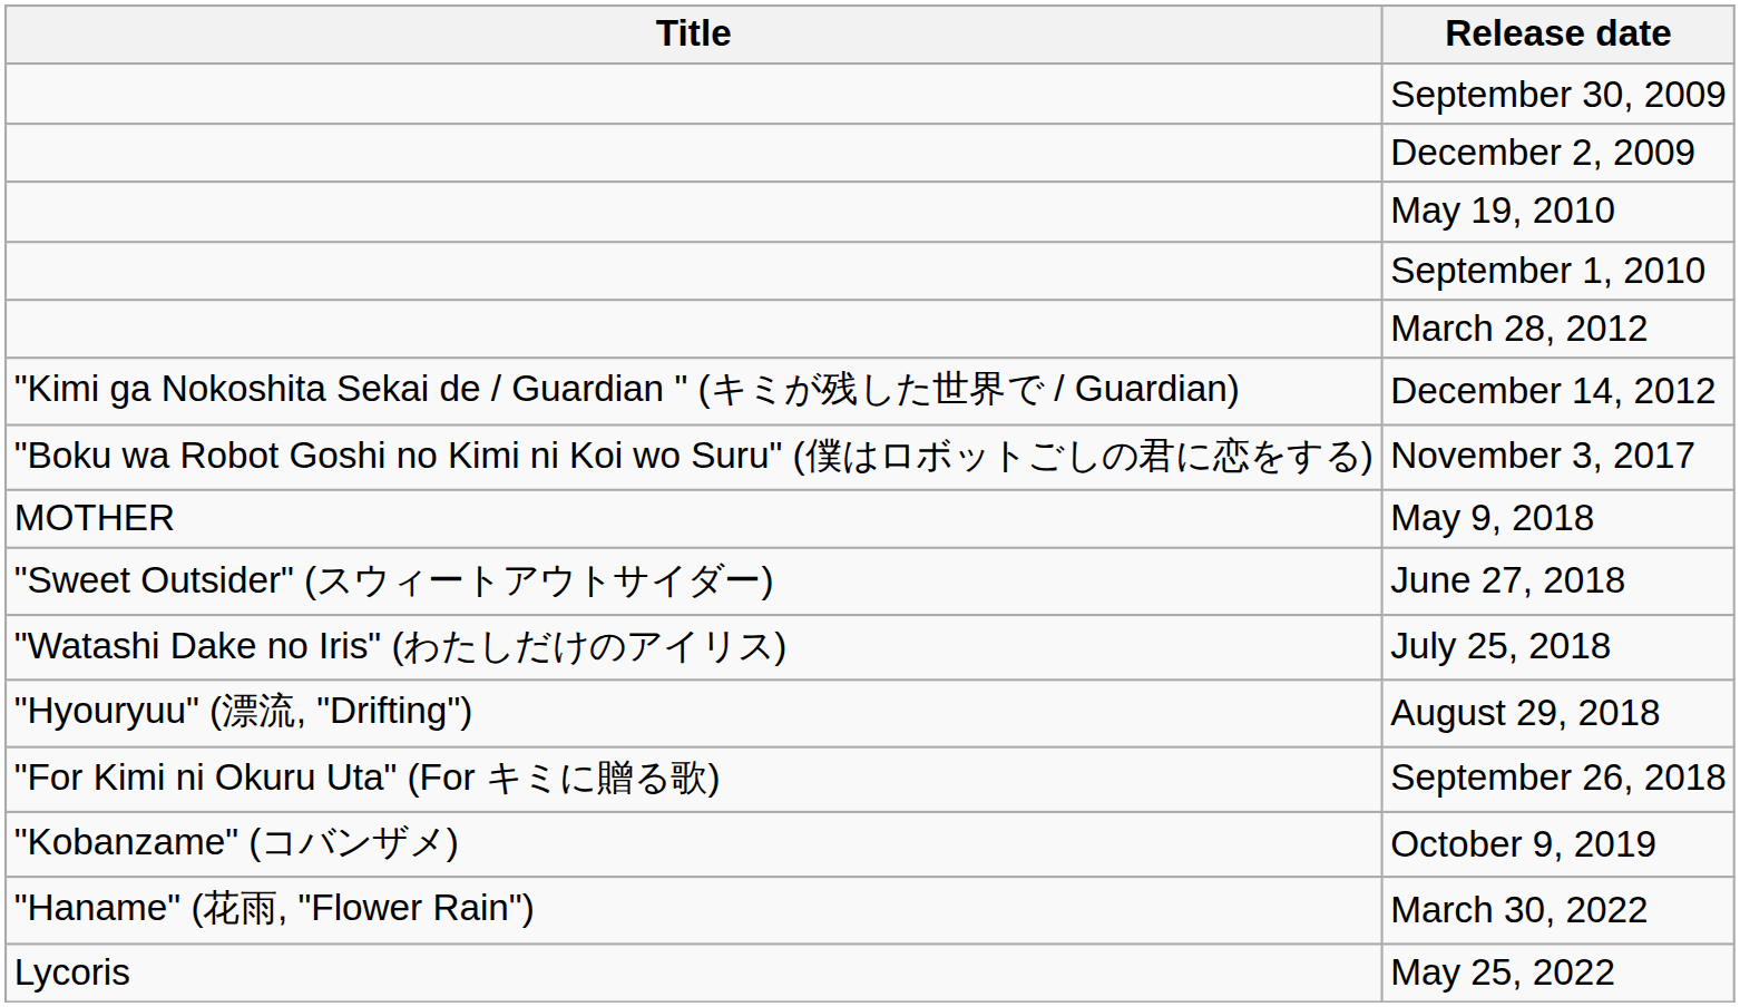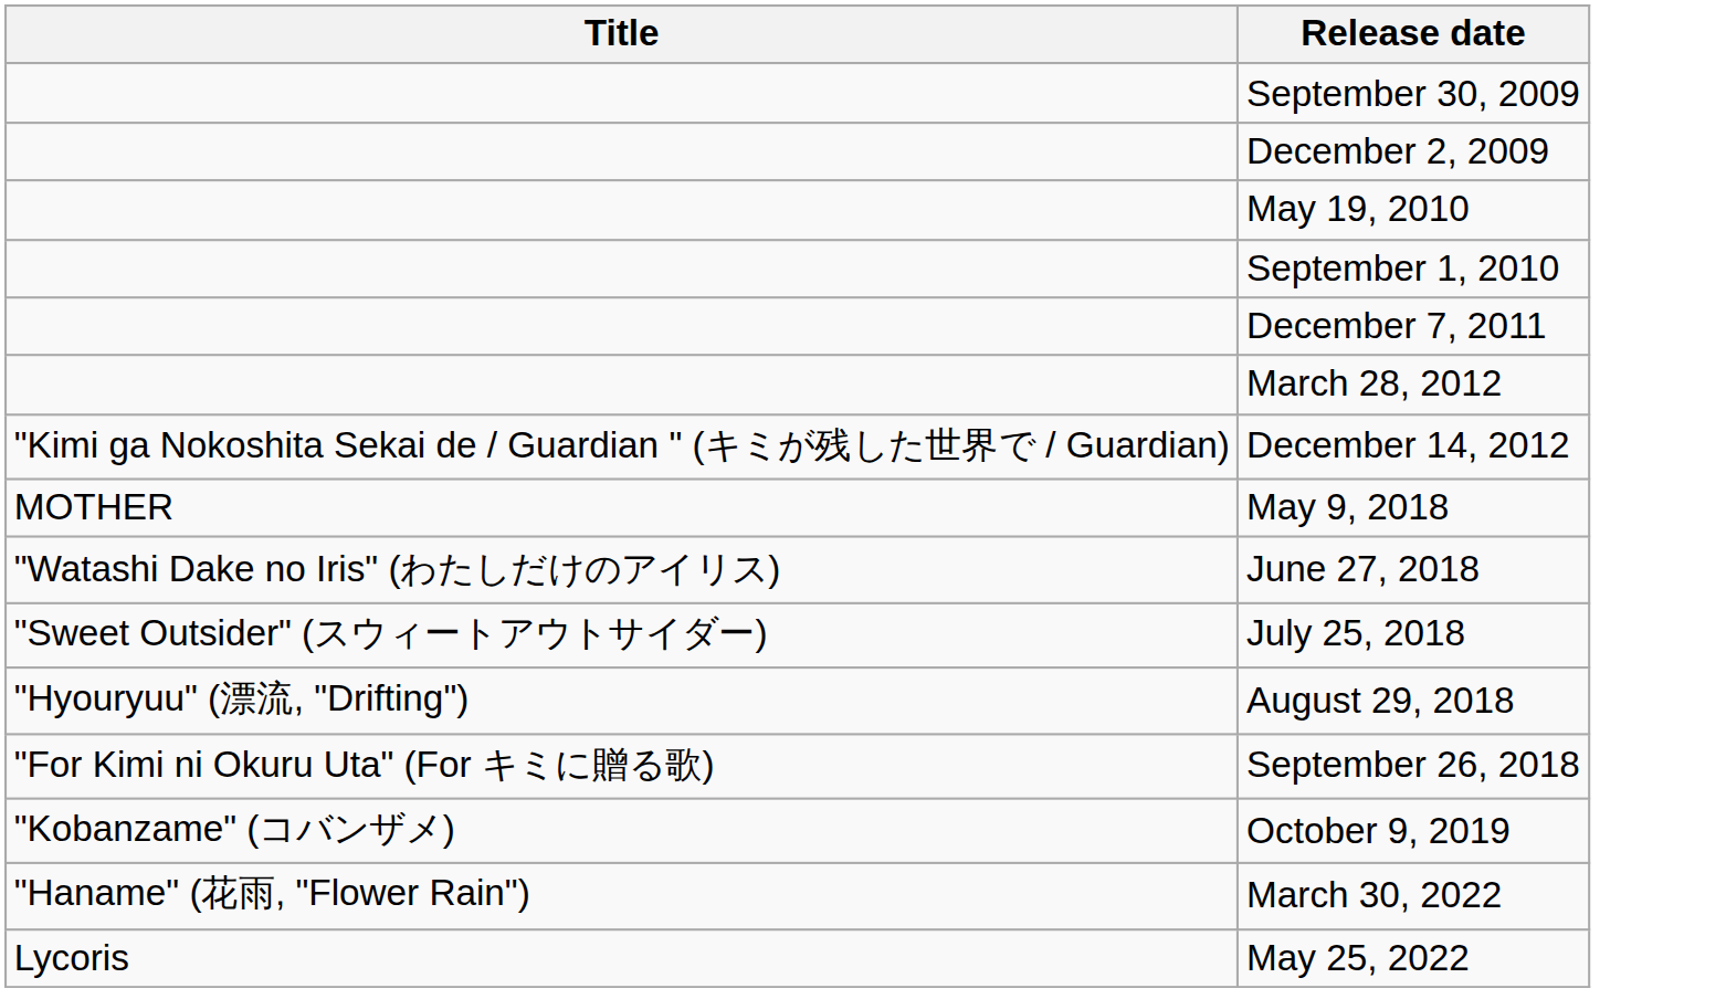+ row: December 7, 2011
- row: "Boku wa Robot Goshi no Kimi ni Koi wo Suru" (僕はロボットごしの君に恋をする) | November 3, 2017
June 27, 2018 | Title: "Sweet Outsider" (スウィートアウトサイダー) -> "Watashi Dake no Iris" (わたしだけのアイリス)
July 25, 2018 | Title: "Watashi Dake no Iris" (わたしだけのアイリス) -> "Sweet Outsider" (スウィートアウトサイダー)
